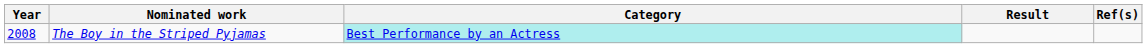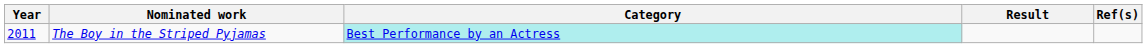The Boy in the Striped Pyjamas | Year: 2008 -> 2011
